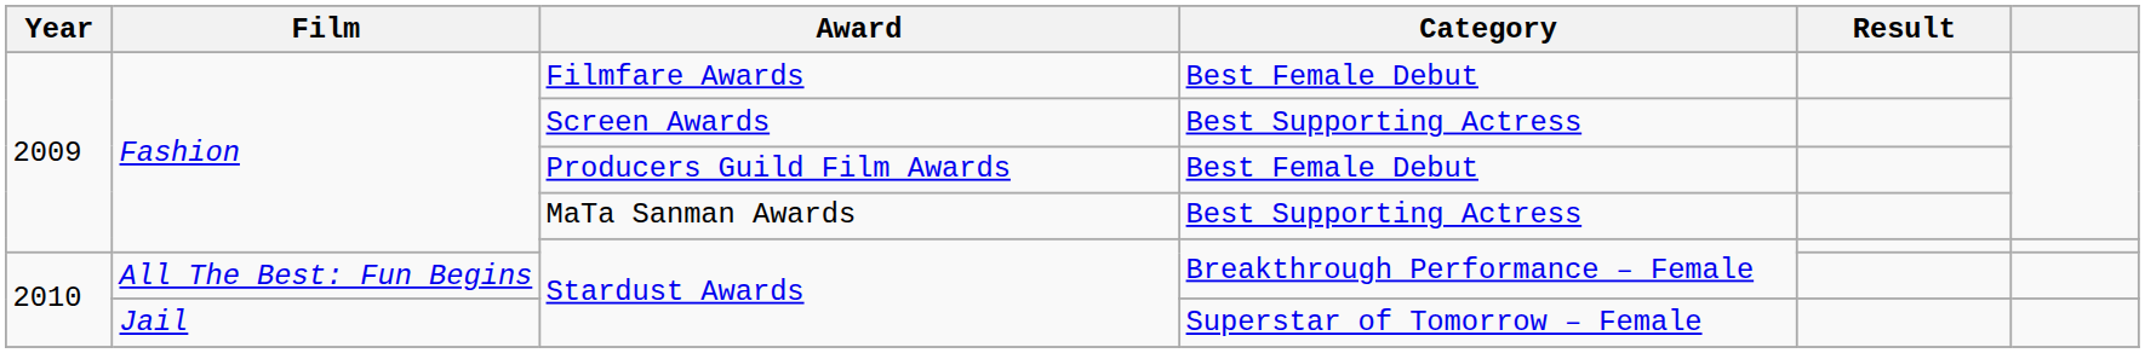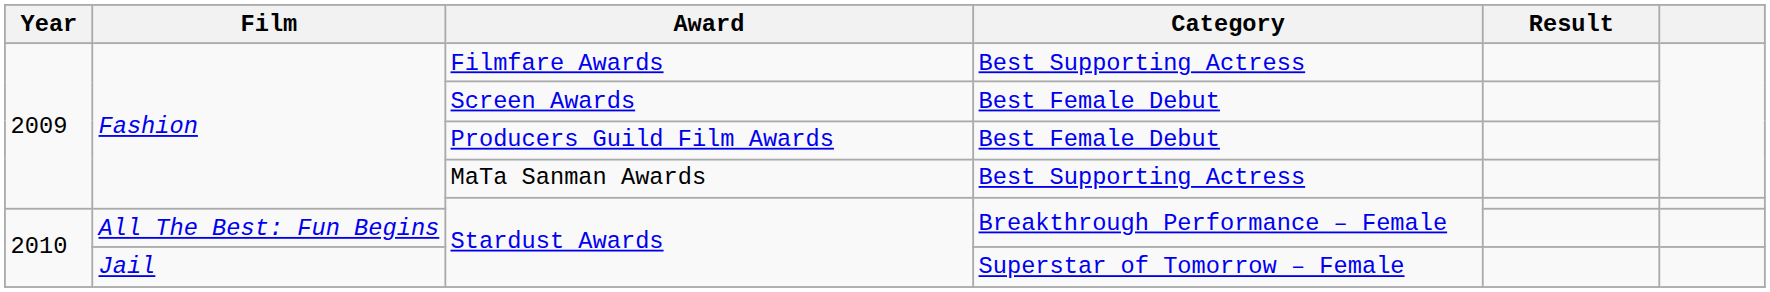Filmfare Awards | Category: Best Female Debut -> Best Supporting Actress
Screen Awards | Category: Best Supporting Actress -> Best Female Debut
